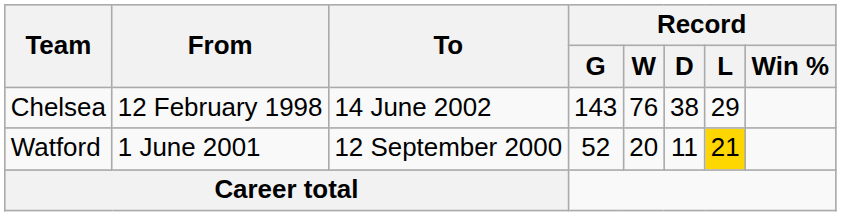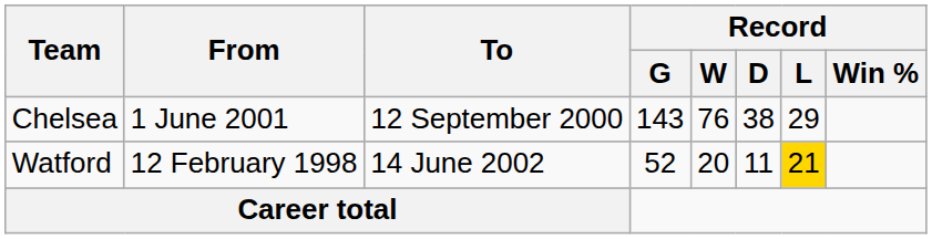Chelsea | From: 12 February 1998 -> 1 June 2001
Chelsea | To: 14 June 2002 -> 12 September 2000
Watford | From: 1 June 2001 -> 12 February 1998
Watford | To: 12 September 2000 -> 14 June 2002
